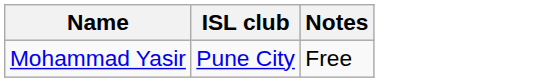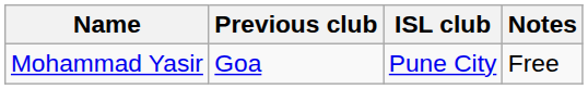+ column: Previous club | Goa
